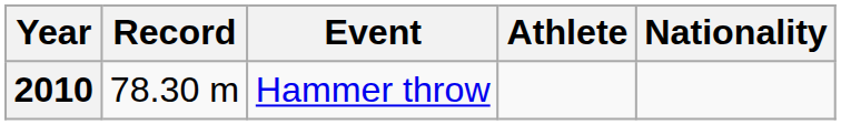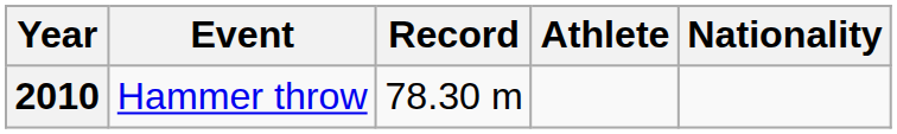columns swapped: Event <-> Record
